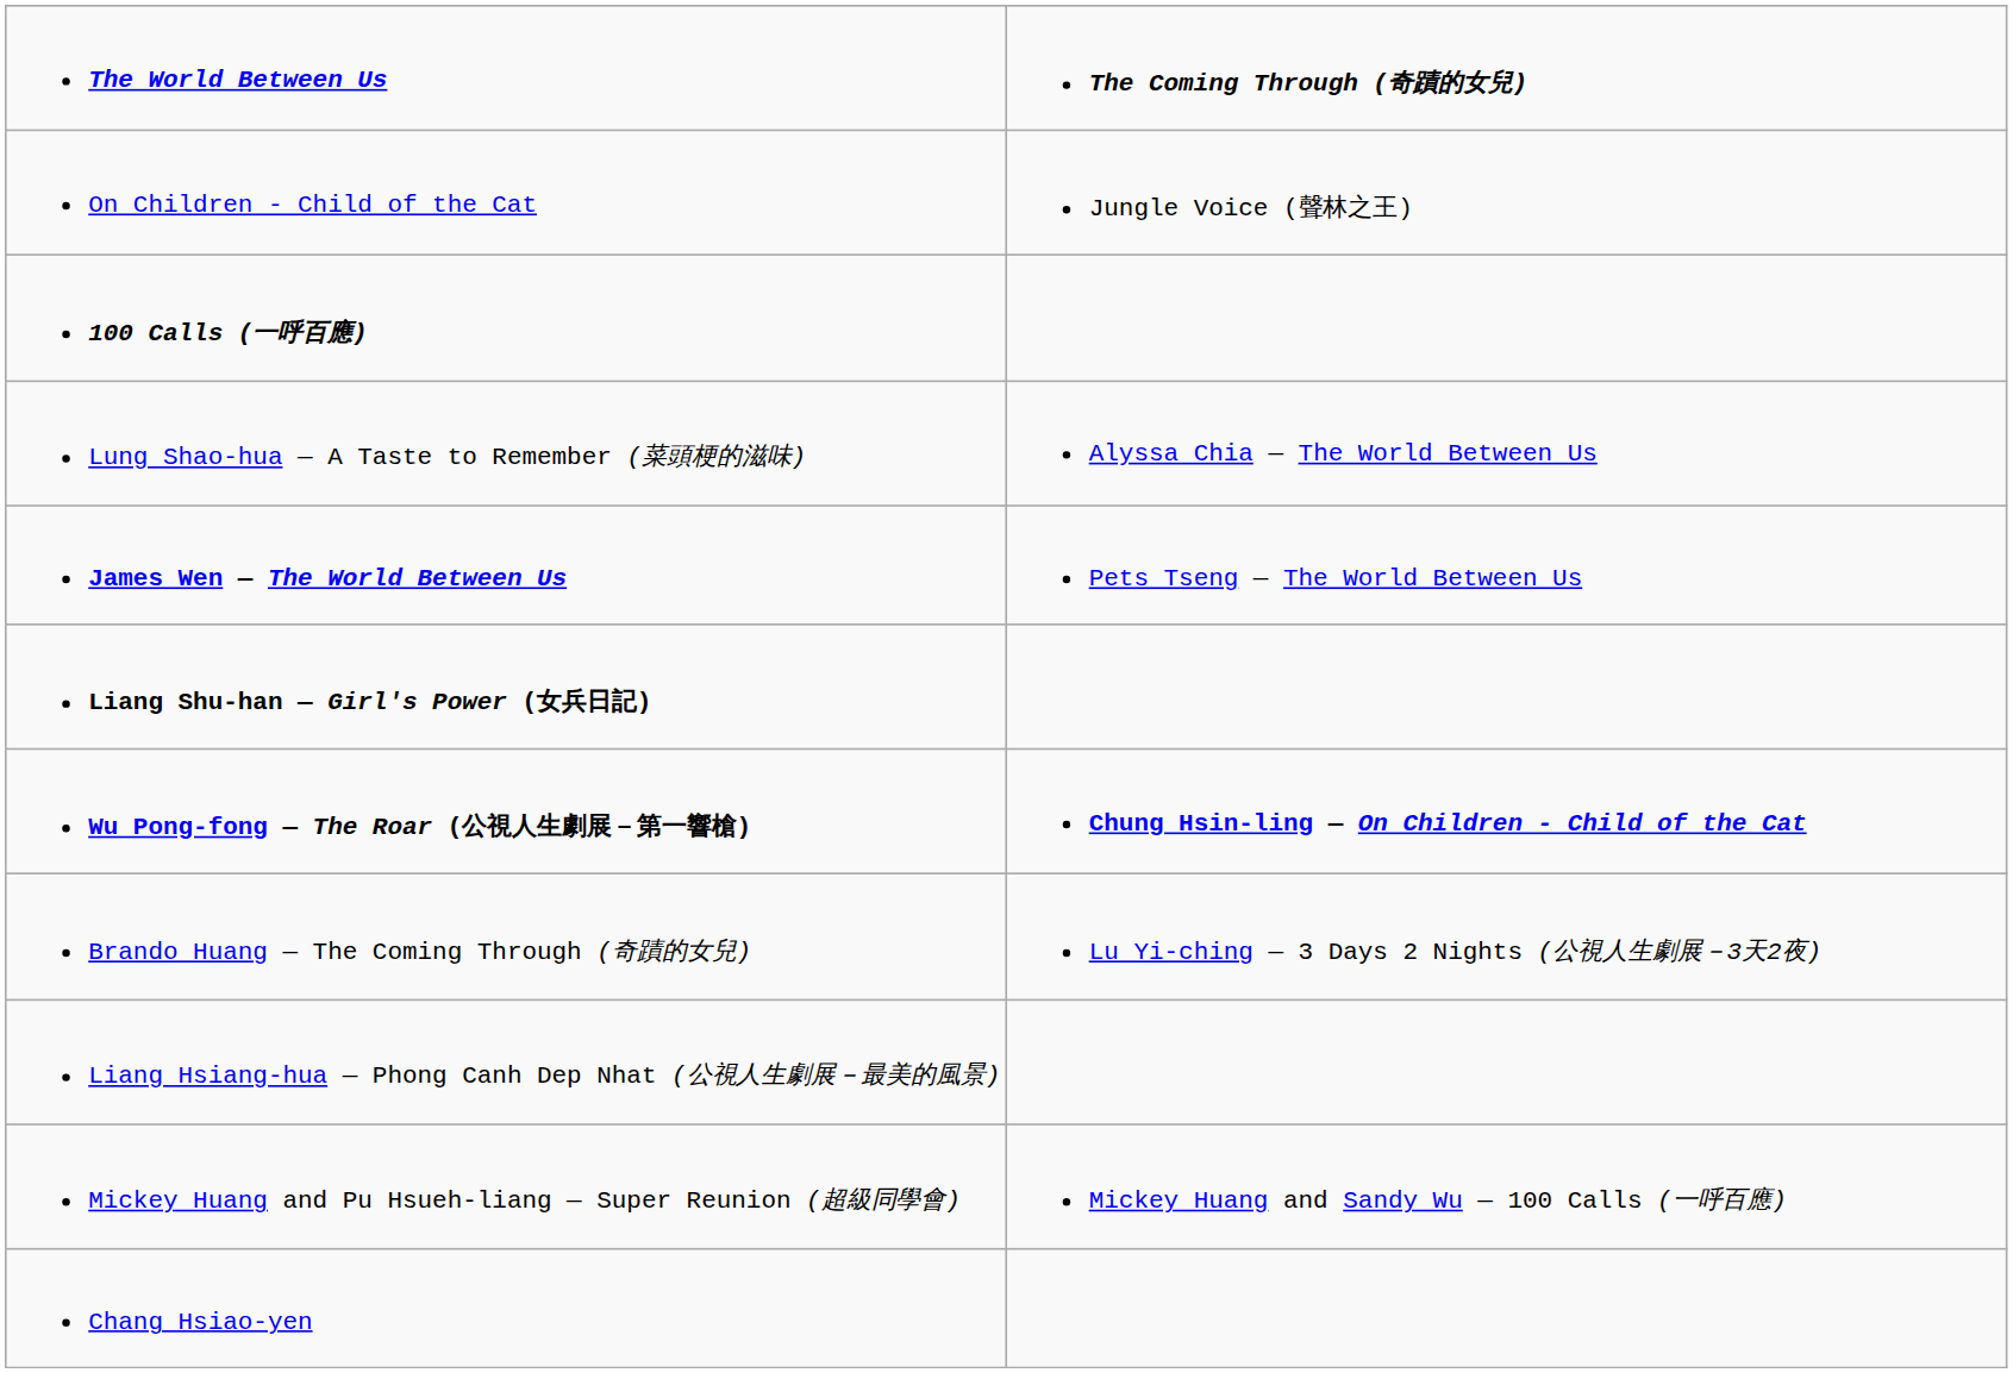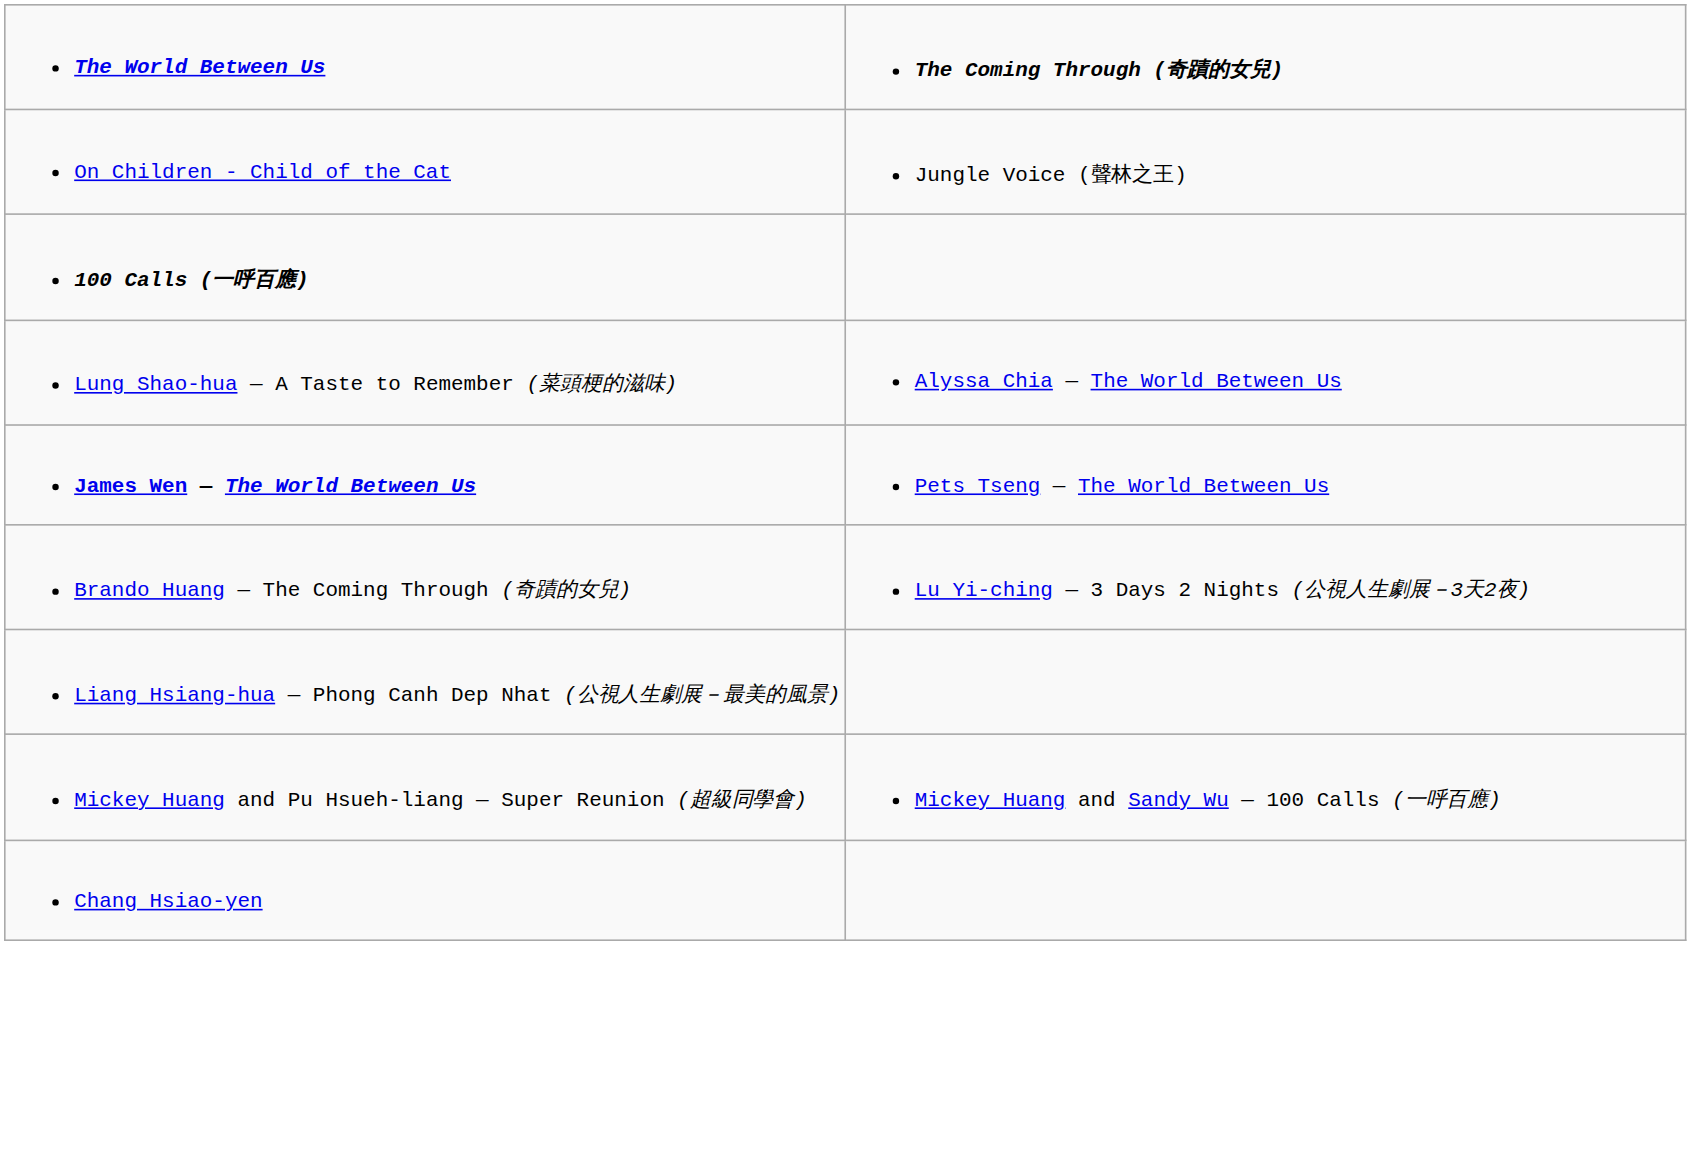- row: Liang Shu-han — Girl's Power (女兵日記)
- row: Wu Pong-fong — The Roar (公視人生劇展－第一響槍) | Chung Hsin-ling — On Children - Child of the Cat
